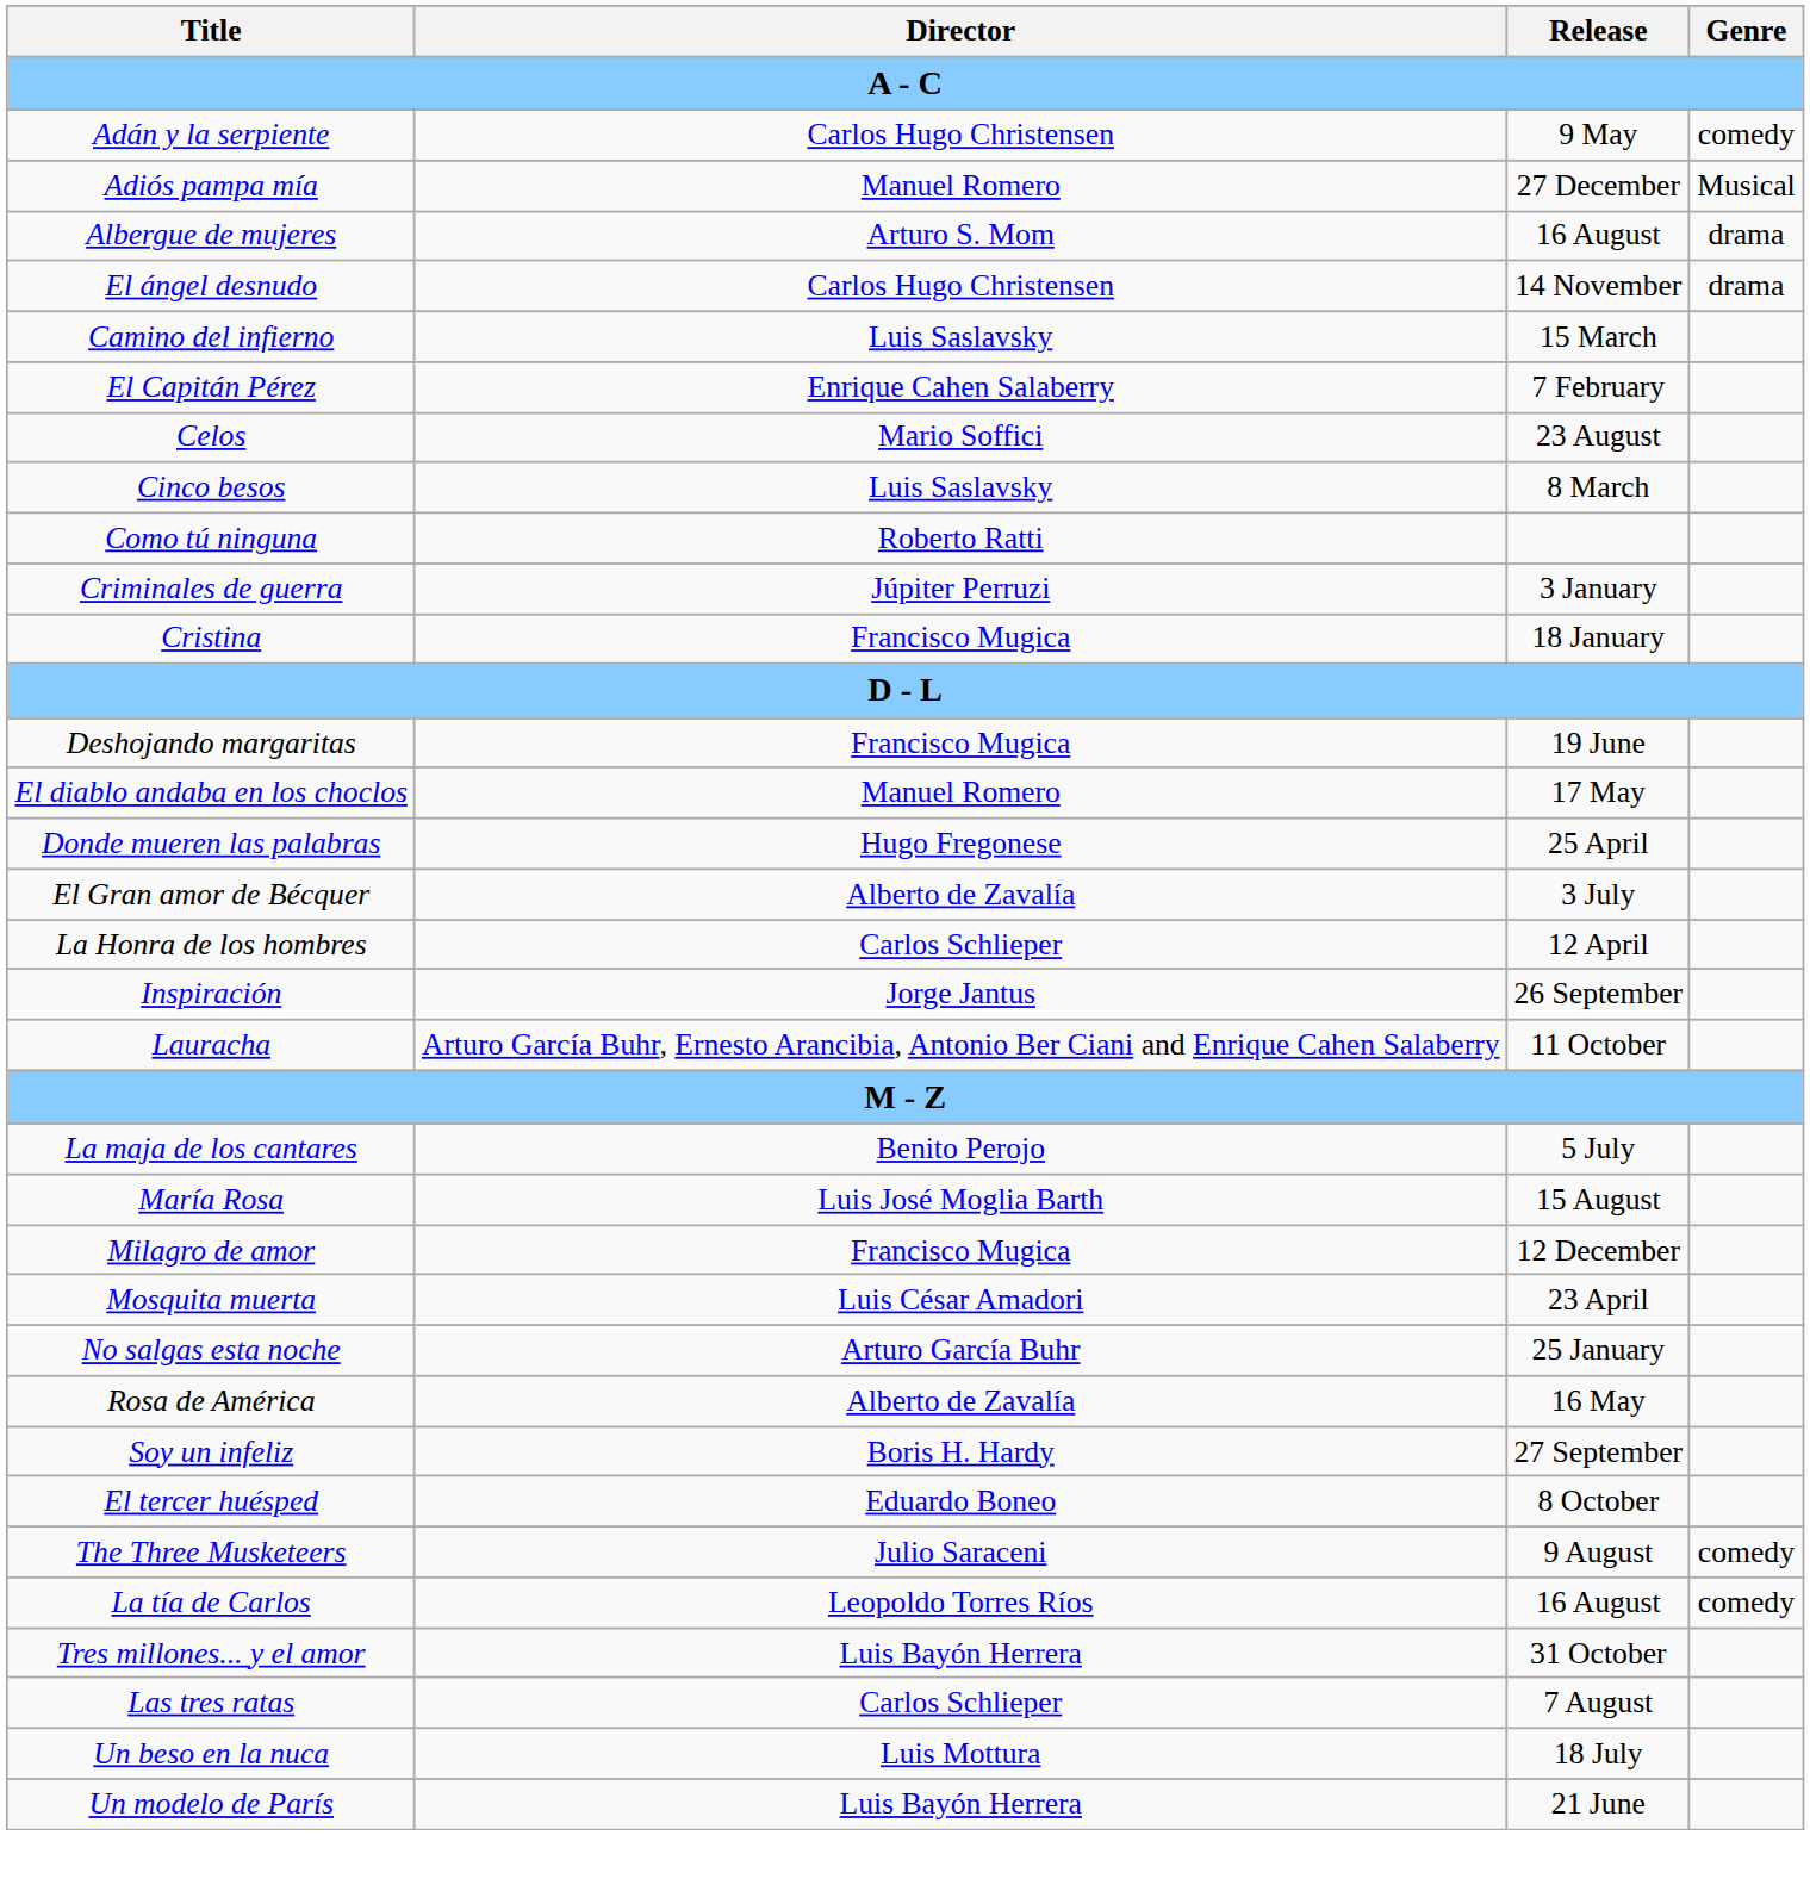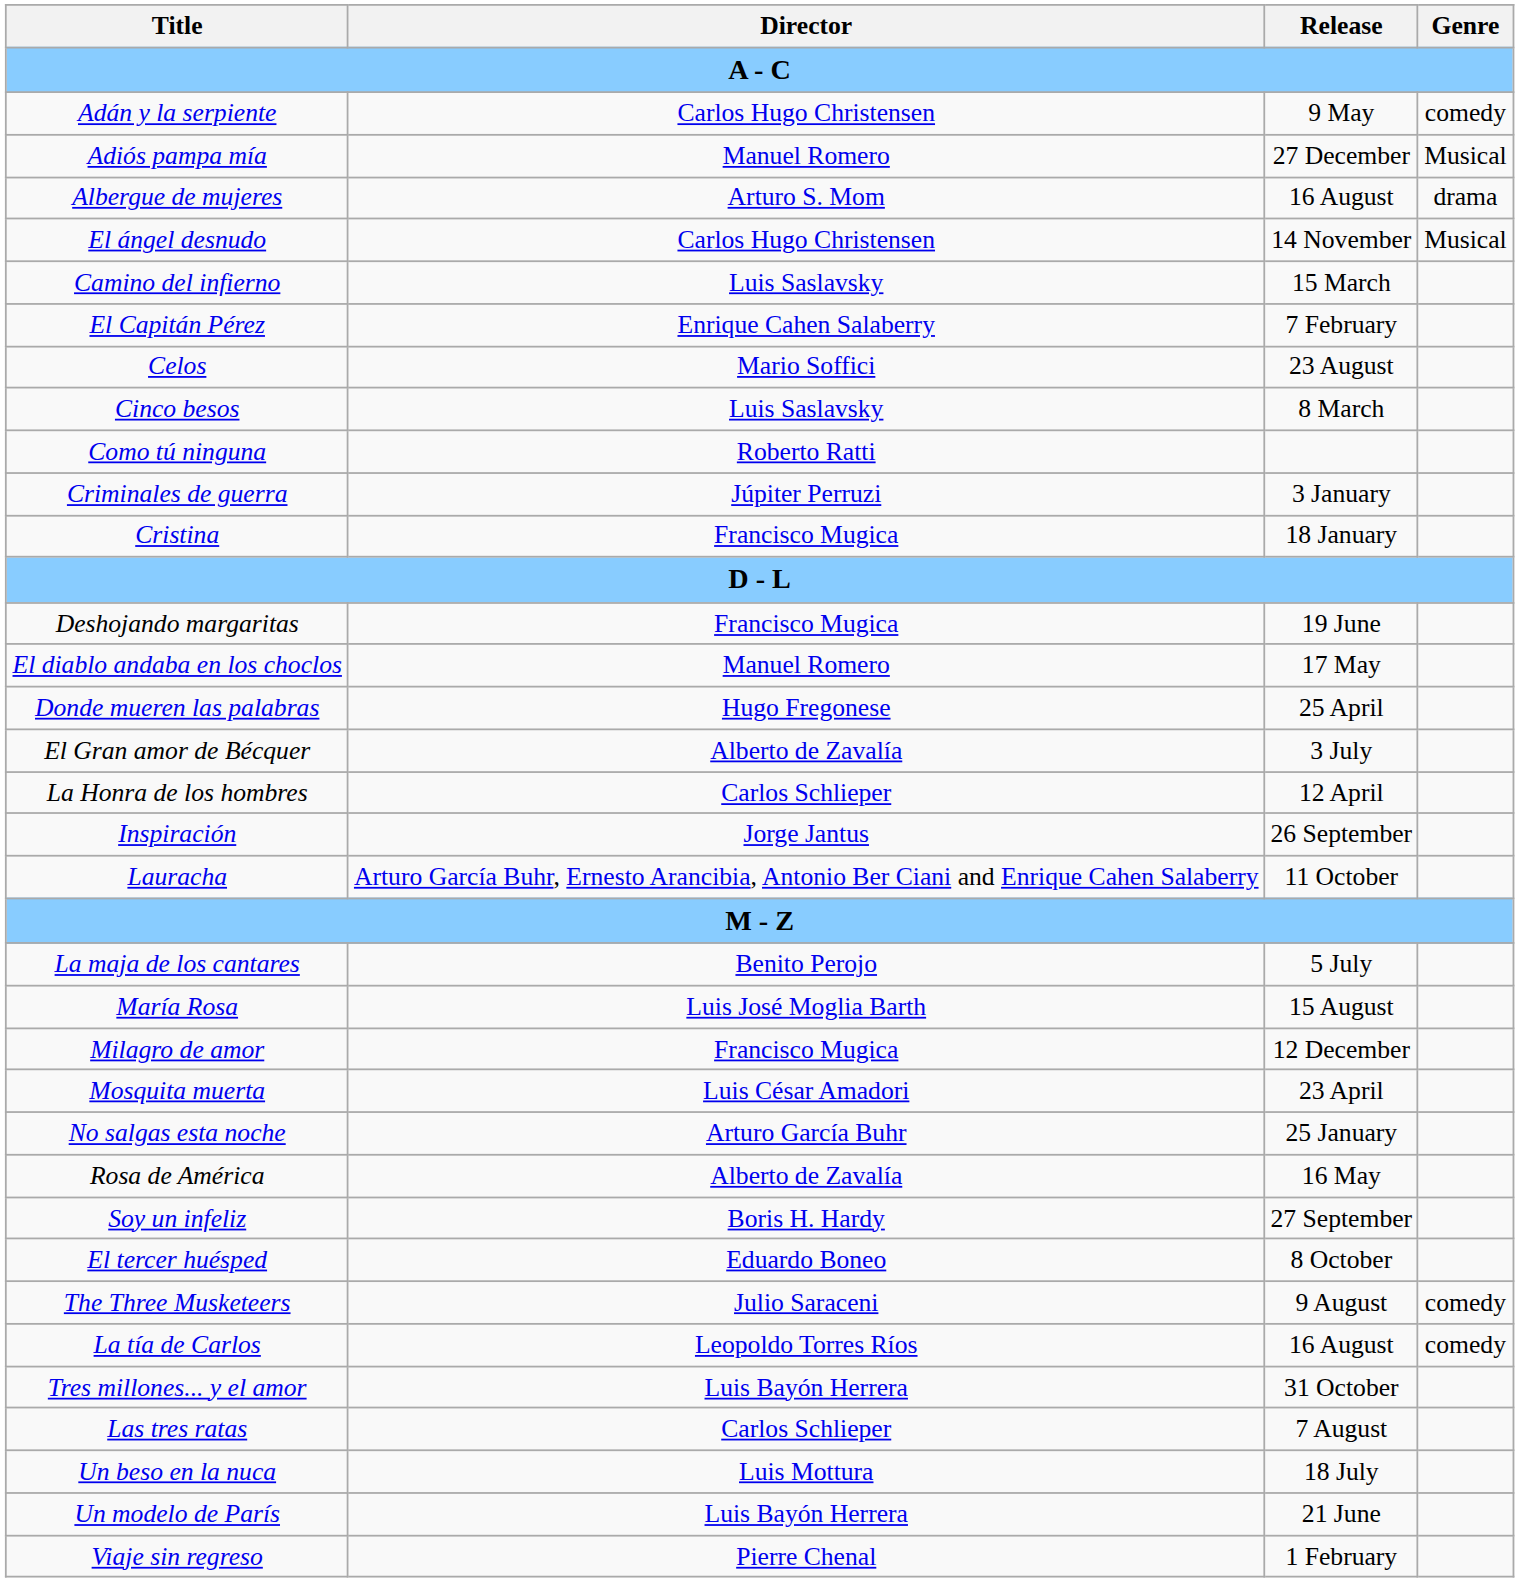El ángel desnudo | Genre: drama -> Musical
+ row: Viaje sin regreso | Pierre Chenal | 1 February
